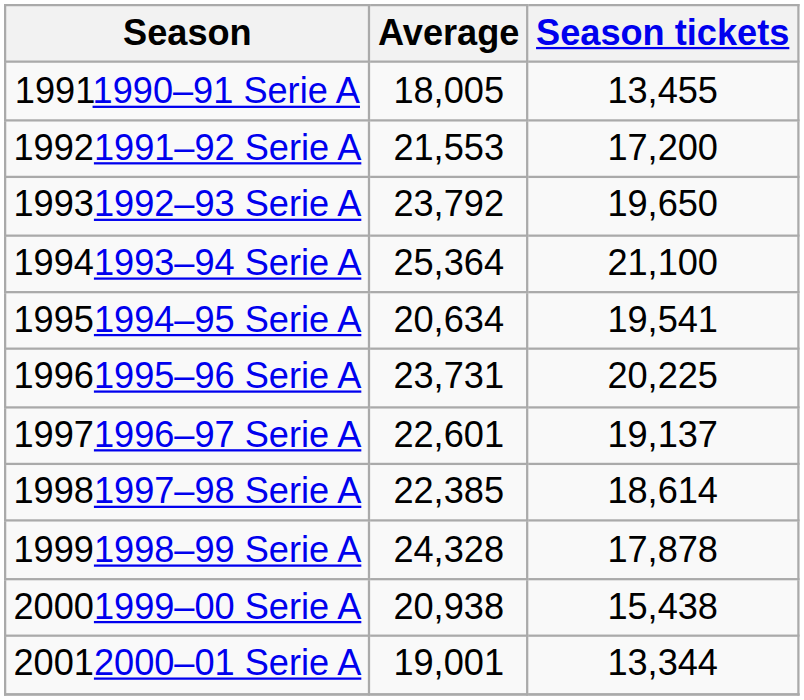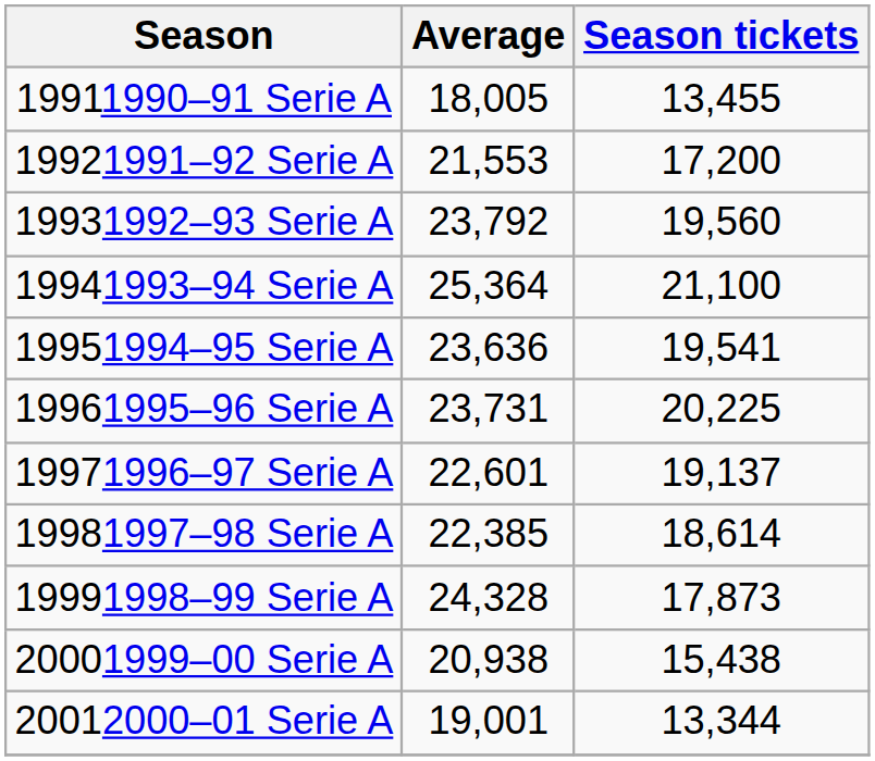19931992–93 Serie A | Season tickets: 19,650 -> 19,560
19951994–95 Serie A | Average: 20,634 -> 23,636
19991998–99 Serie A | Season tickets: 17,878 -> 17,873
